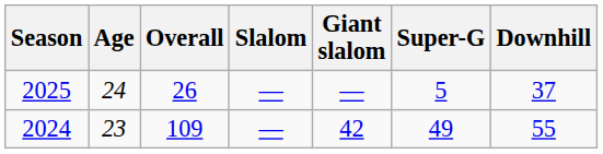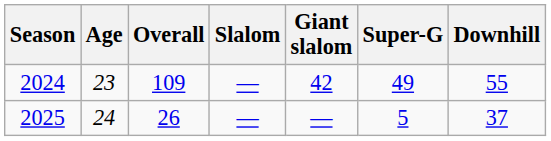rows swapped: 2024 <-> 2025
